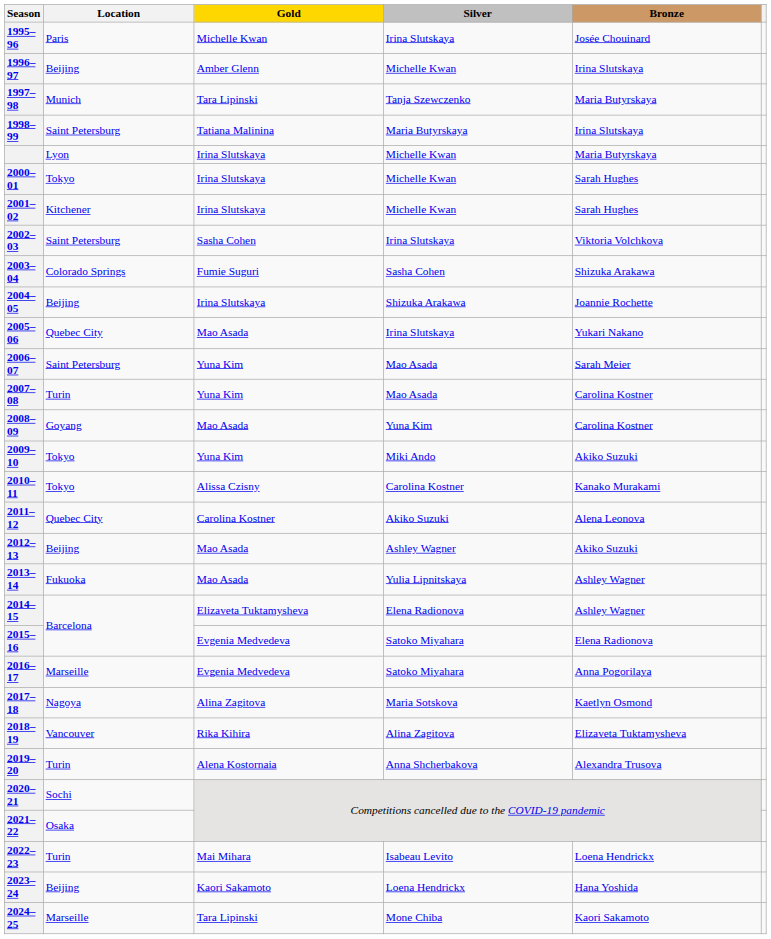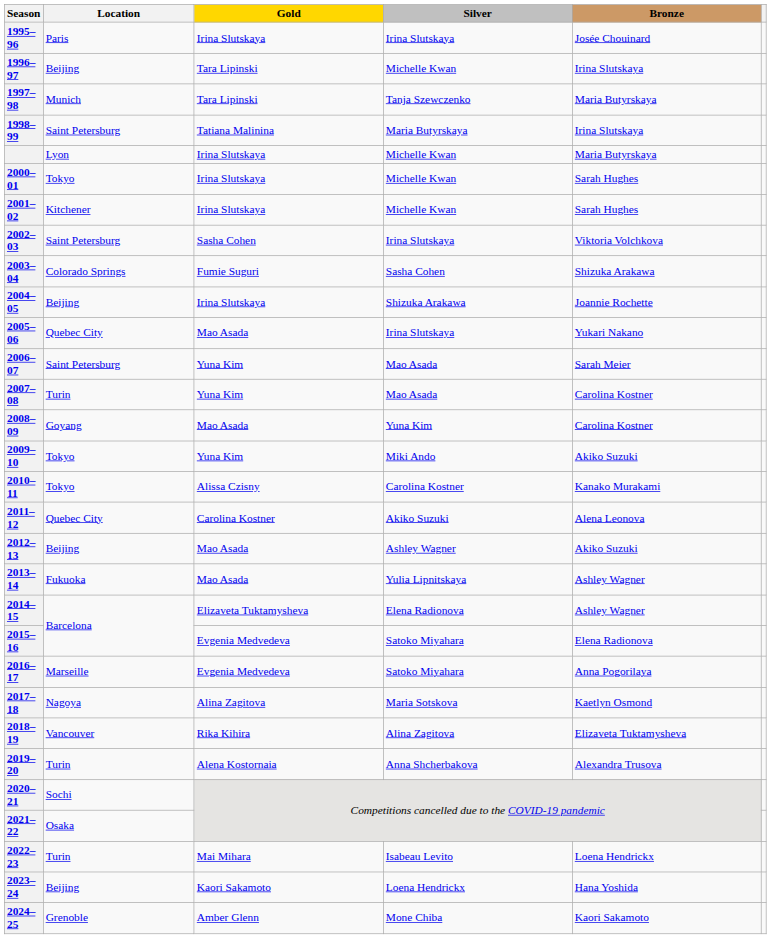1995–96 | Gold: Michelle Kwan -> Irina Slutskaya
1996–97 | Gold: Amber Glenn -> Tara Lipinski
2024–25 | Location: Marseille -> Grenoble
2024–25 | Gold: Tara Lipinski -> Amber Glenn
